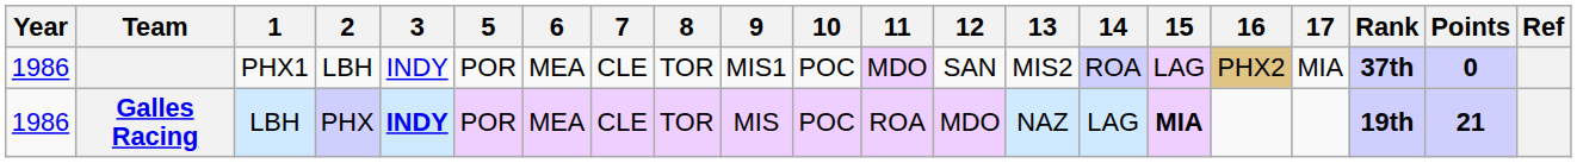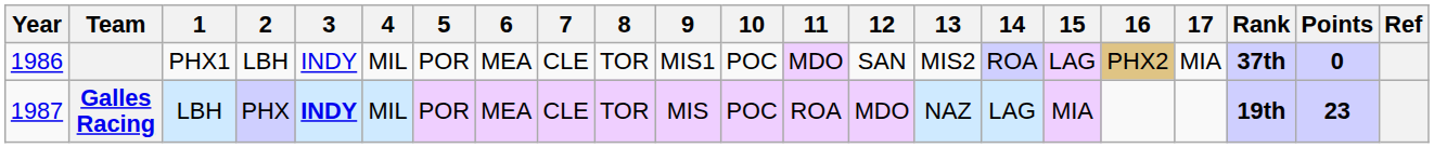+ column: 4 | MIL | MIL
Galles Racing | Year: 1986 -> 1987
Galles Racing | 15: bold -> normal
Galles Racing | Points: 21 -> 23
